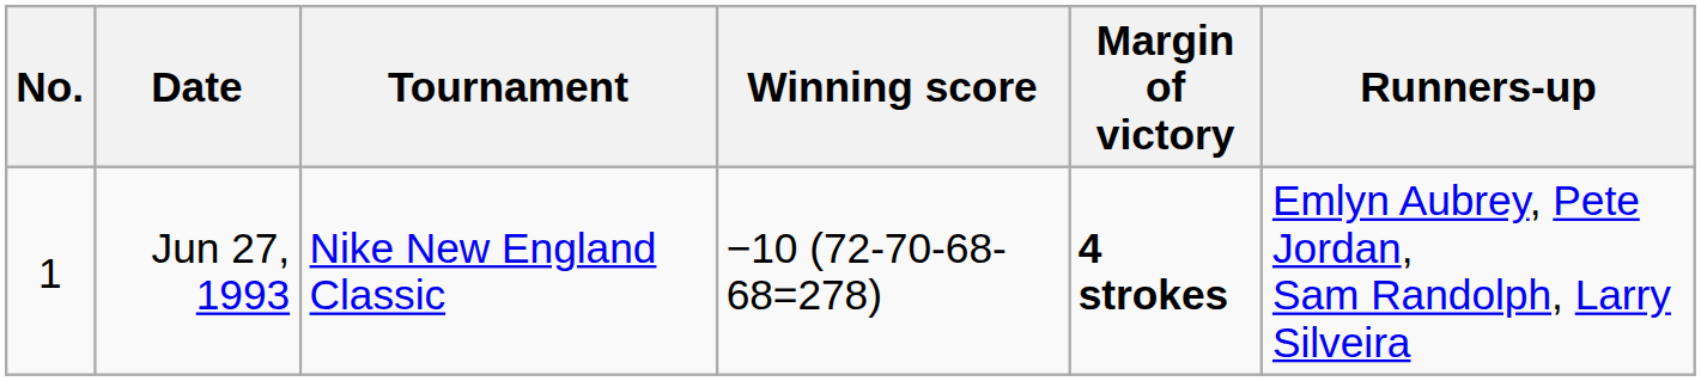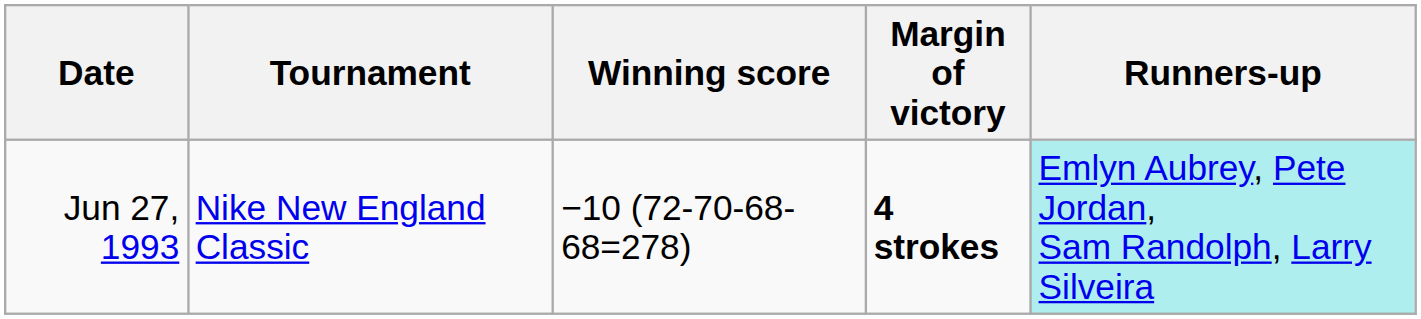- column: No. | 1
Jun 27, 1993 | Runners-up: no background -> paleturquoise background
